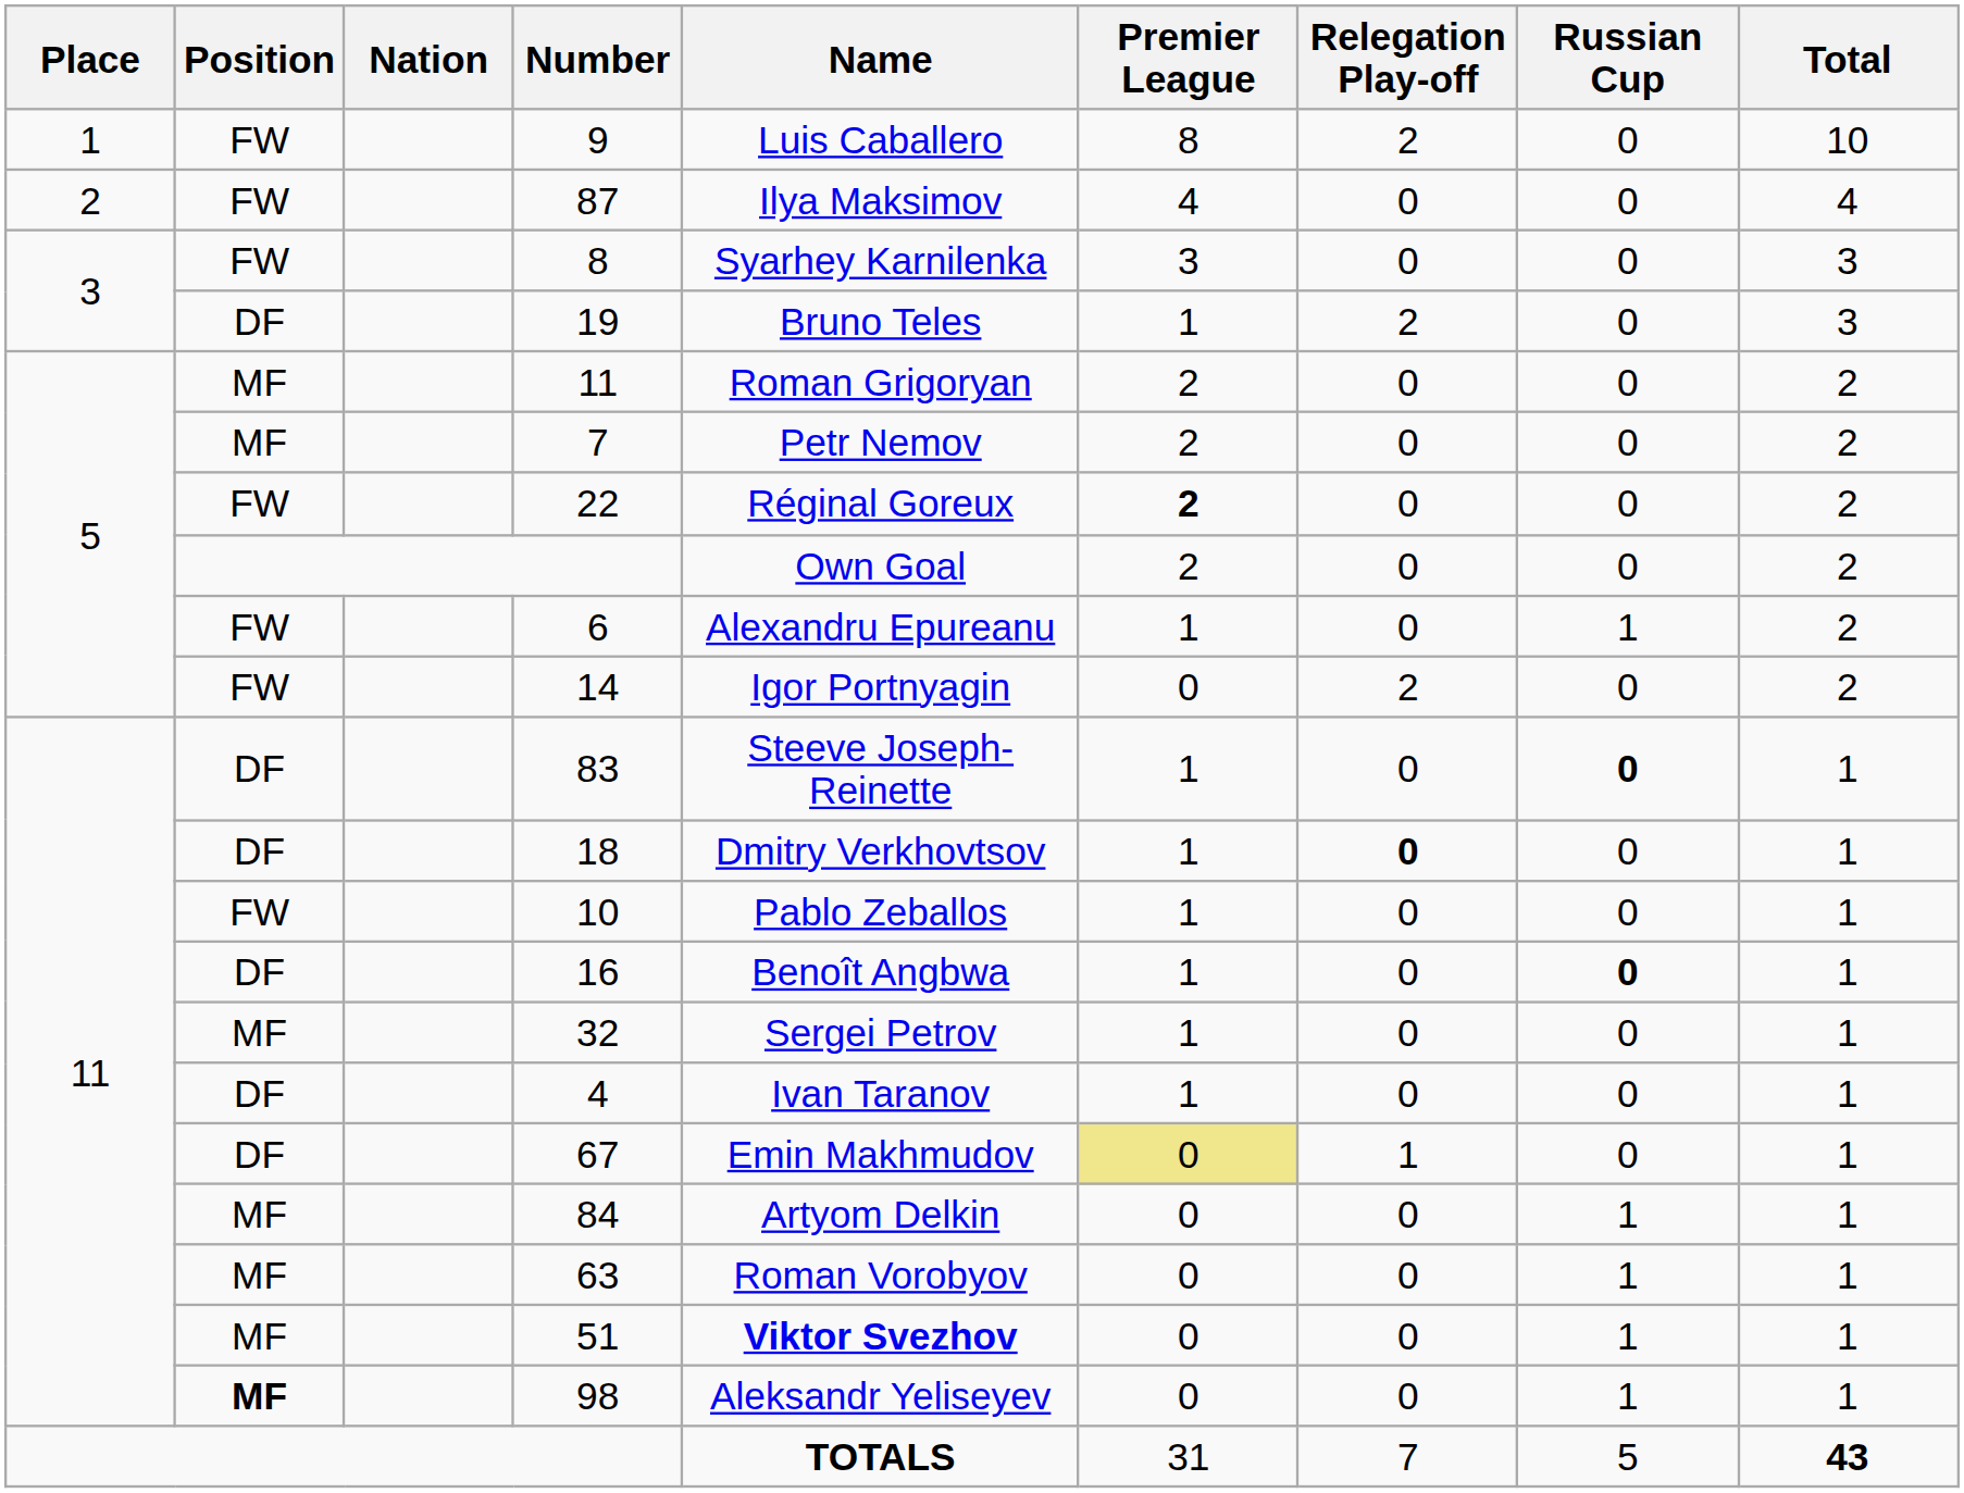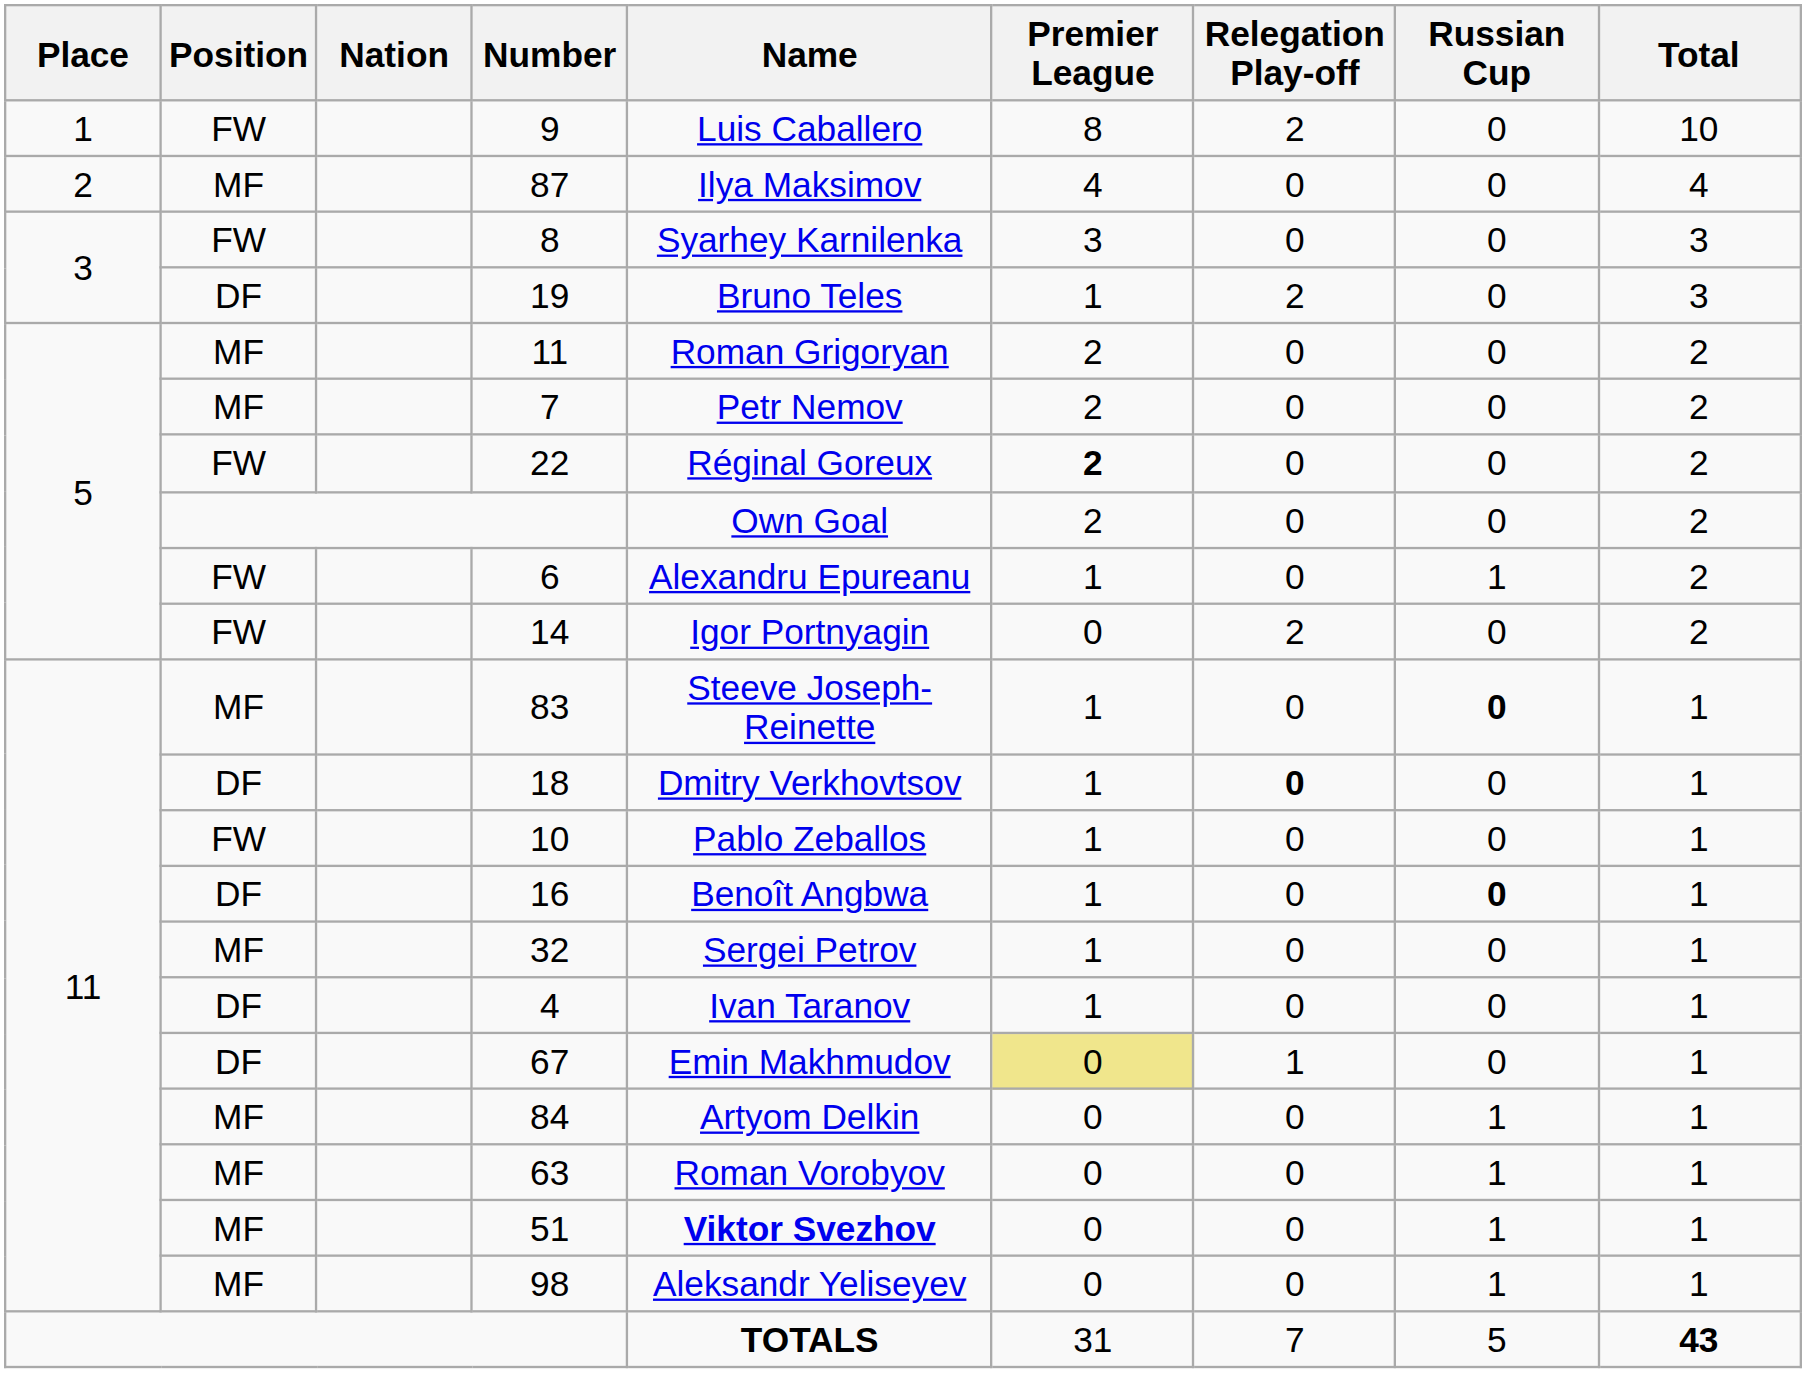87 | Position: FW -> MF
83 | Position: DF -> MF
98 | Position: bold -> normal
